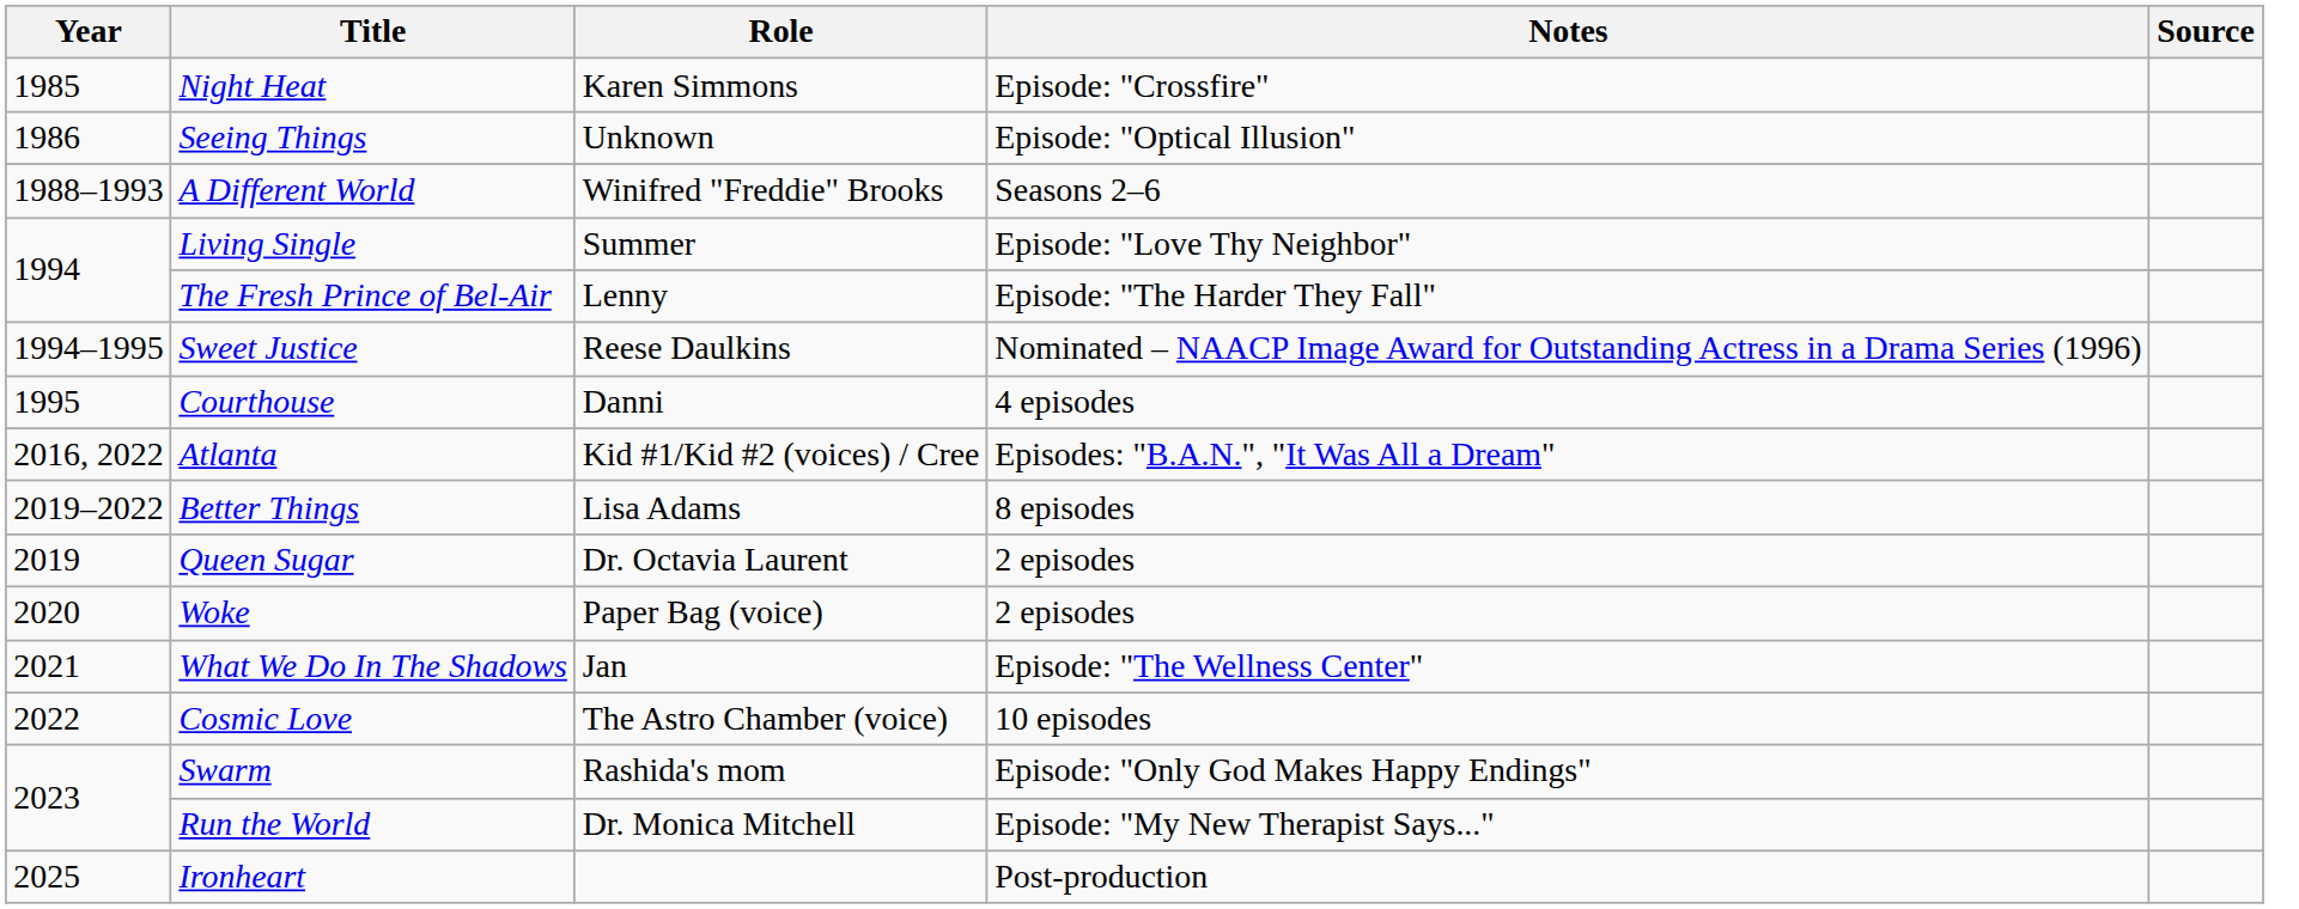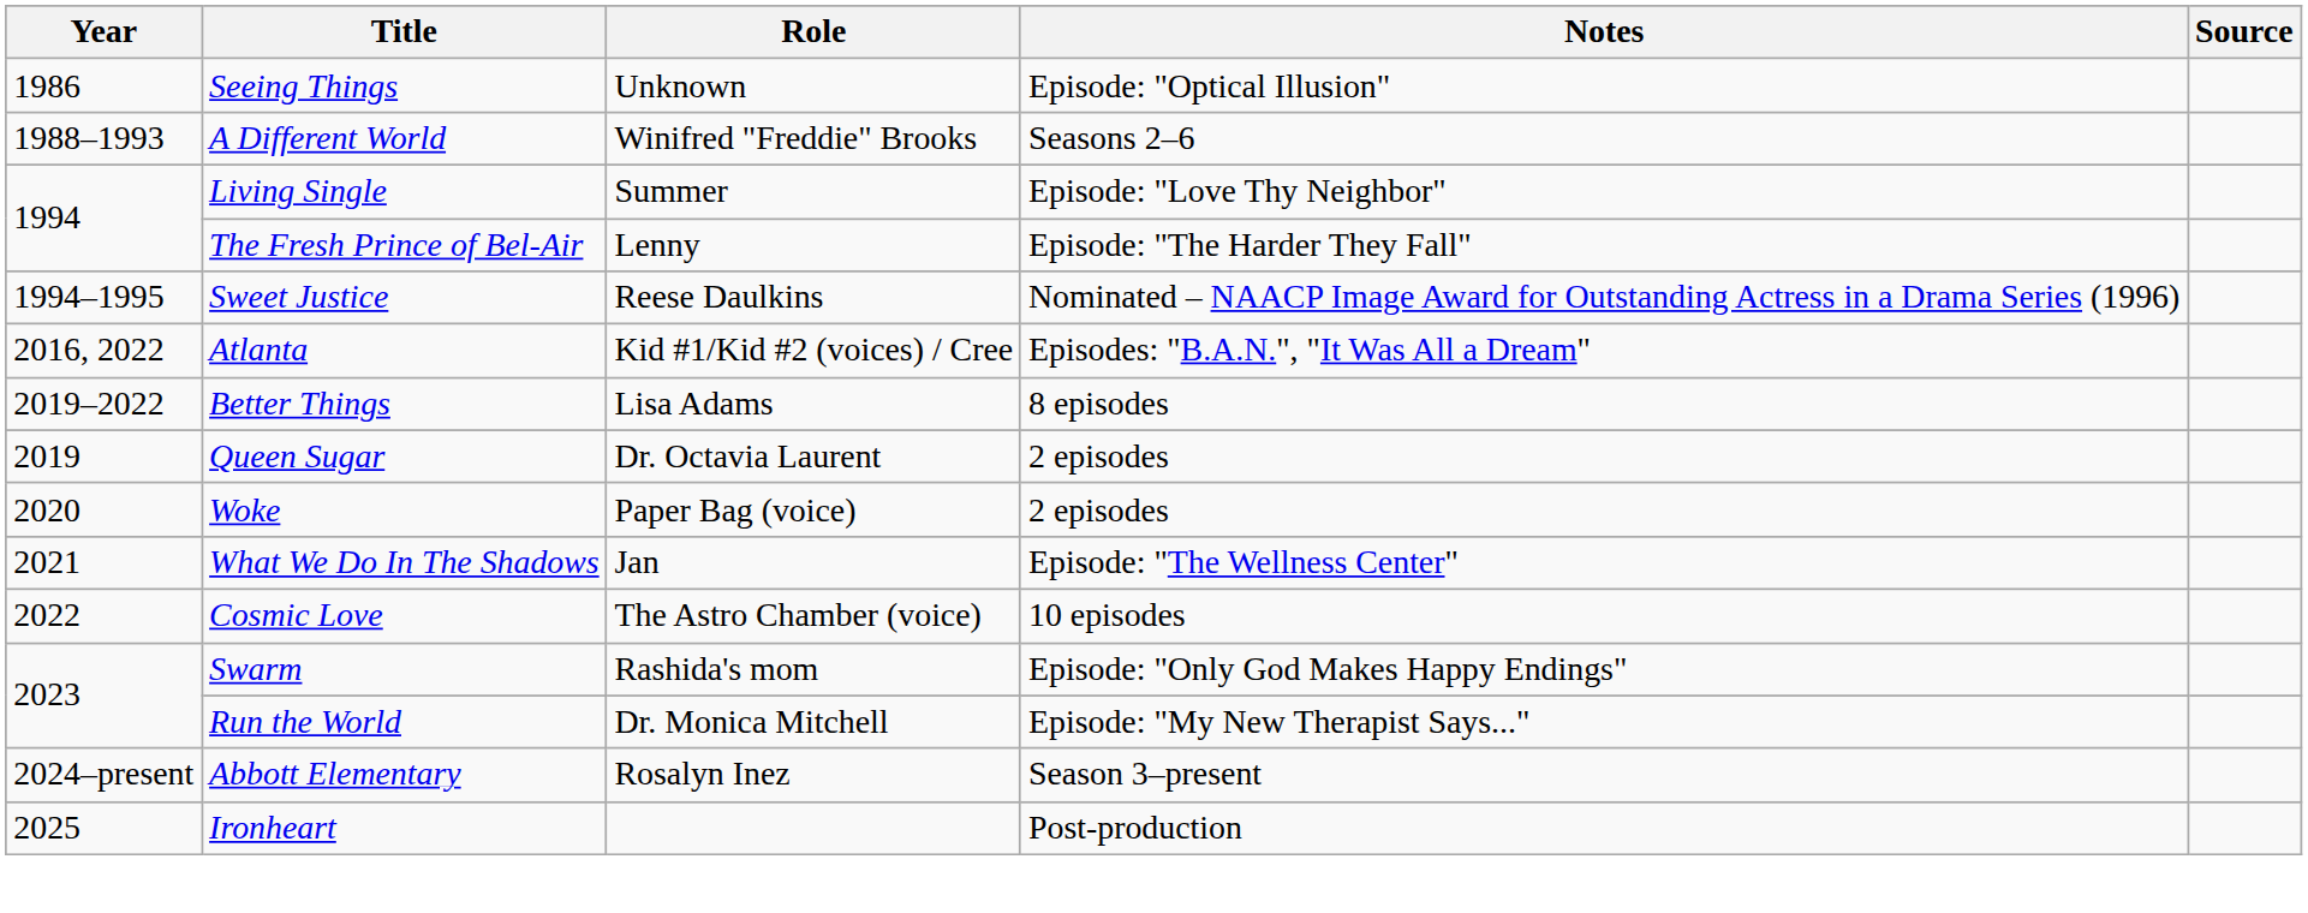- row: 1985 | Night Heat | Karen Simmons | Episode: "Crossfire"
- row: 1995 | Courthouse | Danni | 4 episodes
+ row: 2024–present | Abbott Elementary | Rosalyn Inez | Season 3–present
